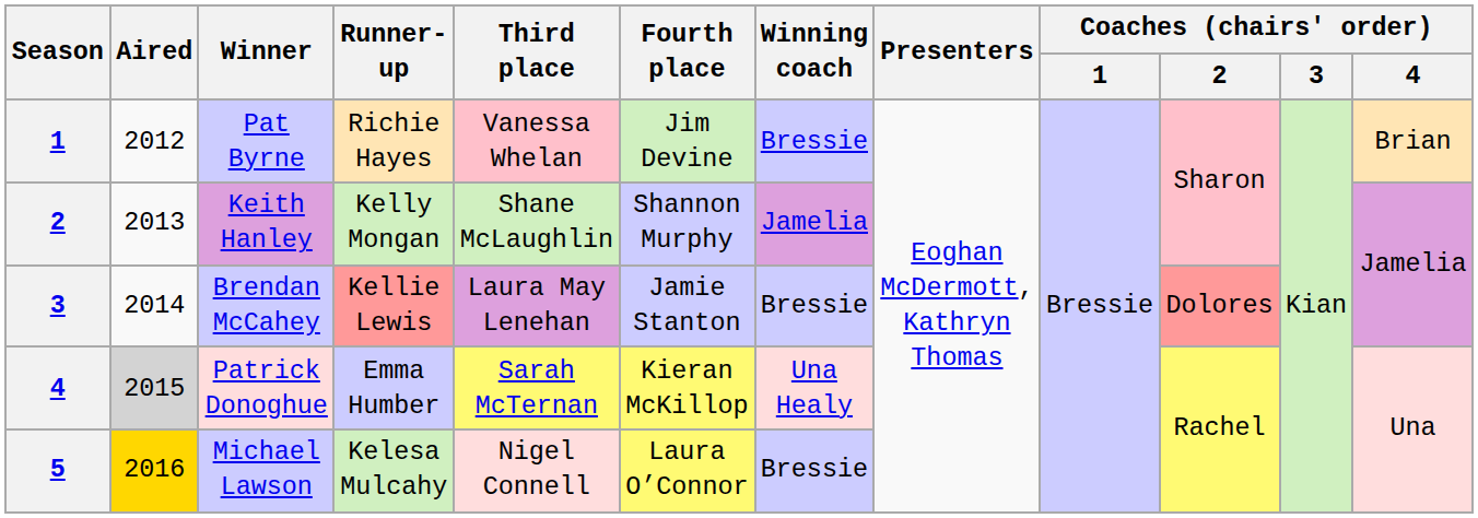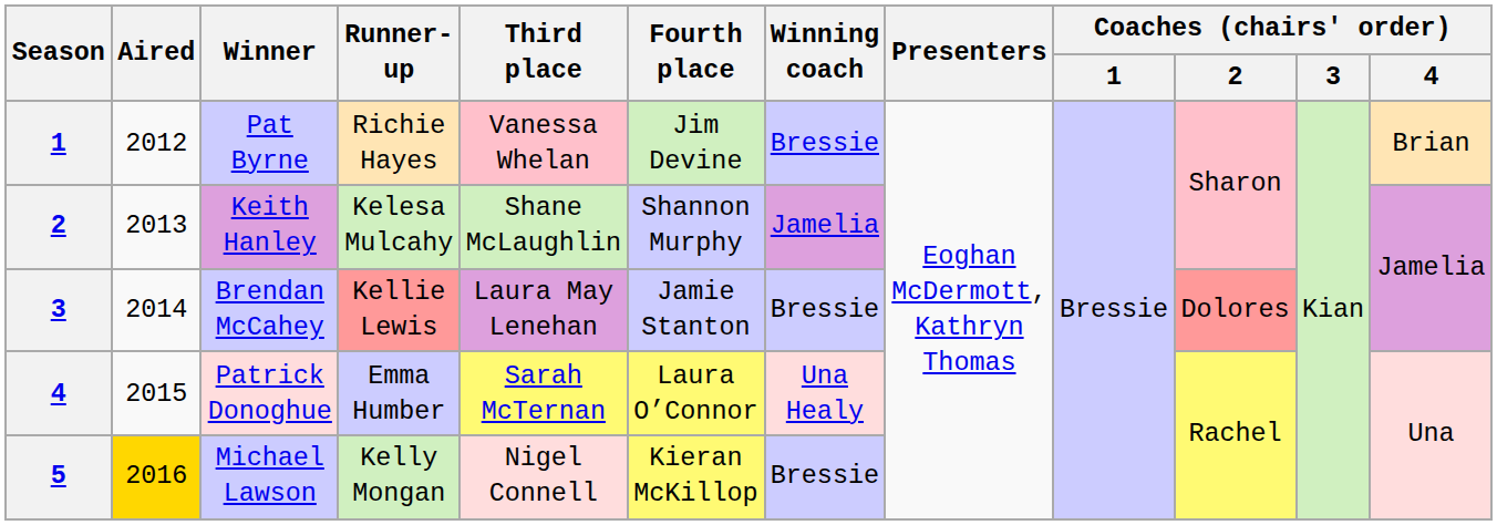Keith Hanley | Runner-up: Kelly Mongan -> Kelesa Mulcahy
Patrick Donoghue | Aired: lightgrey background -> no background
Patrick Donoghue | Fourth place: Kieran McKillop -> Laura O’Connor
Michael Lawson | Runner-up: Kelesa Mulcahy -> Kelly Mongan
Michael Lawson | Fourth place: Laura O’Connor -> Kieran McKillop
